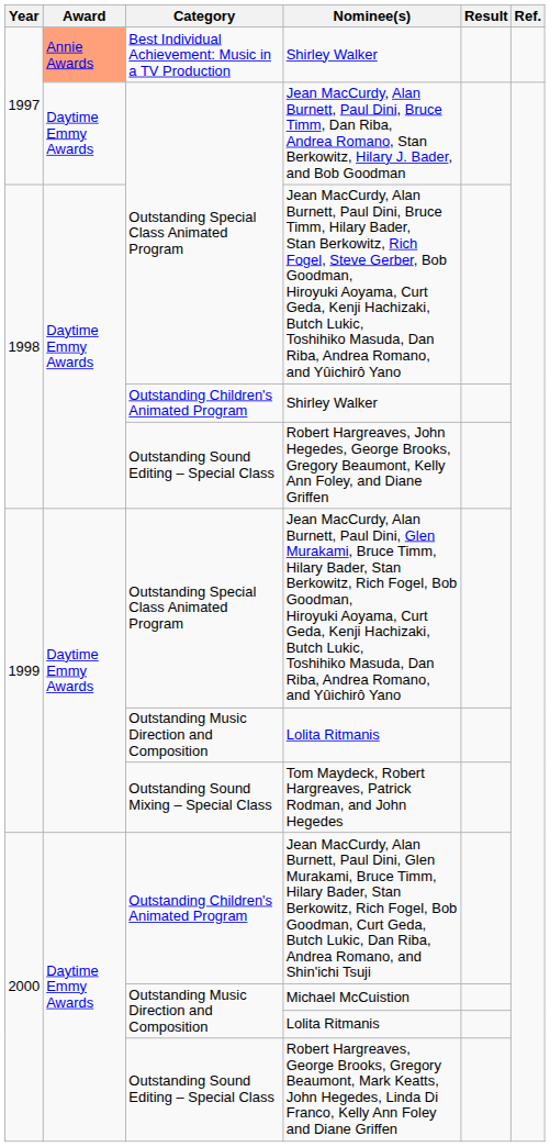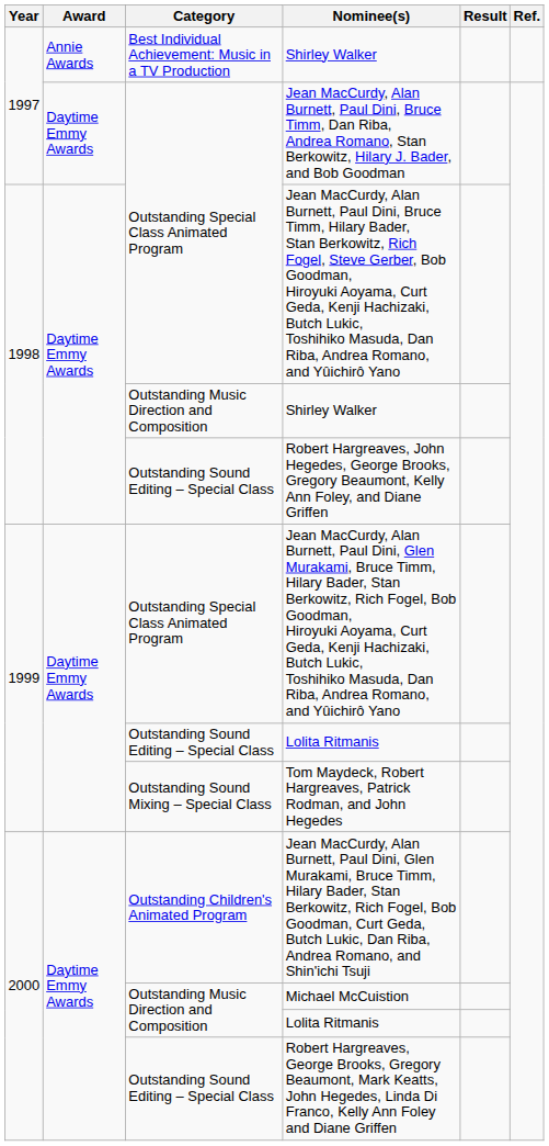1997 / Shirley Walker | Award: lightsalmon background -> no background
1998 / Shirley Walker | Category: Outstanding Children's Animated Program -> Outstanding Music Direction and Composition
1999 / Lolita Ritmanis | Category: Outstanding Music Direction and Composition -> Outstanding Sound Editing – Special Class
